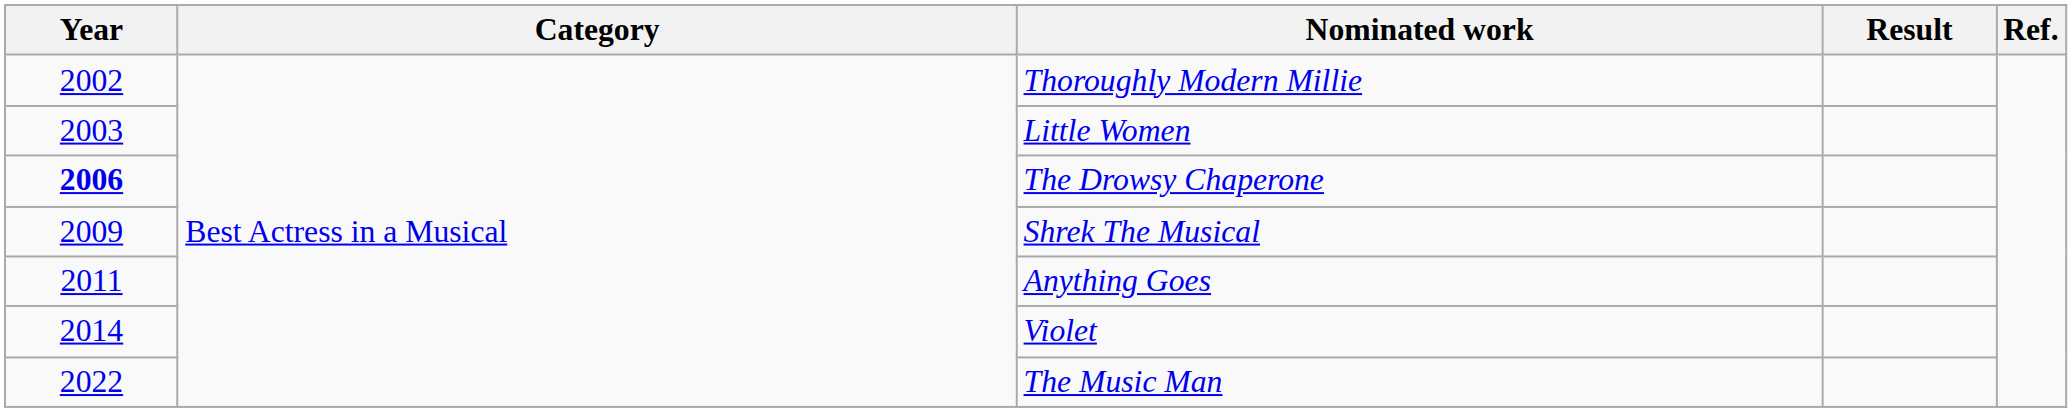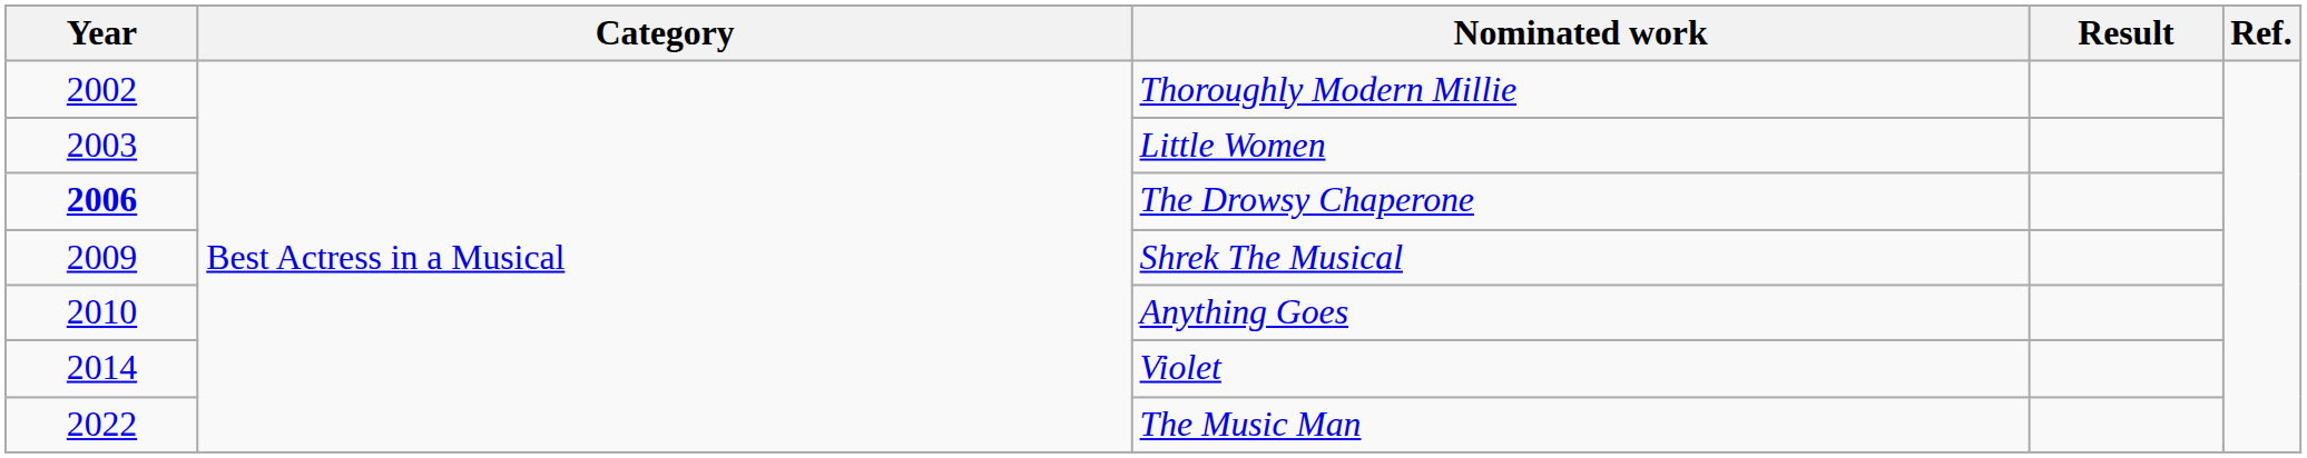Anything Goes | Year: 2011 -> 2010
